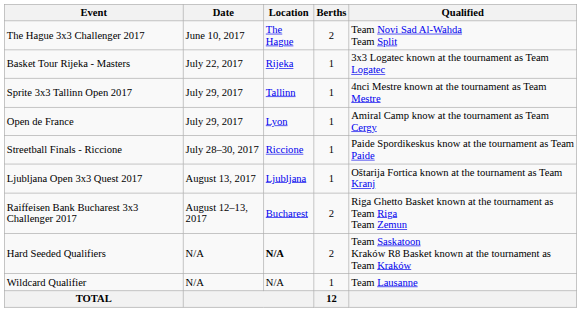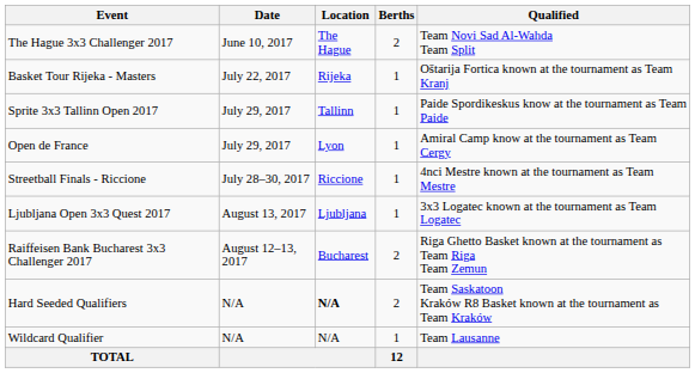Basket Tour Rijeka - Masters | Qualified: 3x3 Logatec known at the tournament as Team Logatec -> Oštarija Fortica known at the tournament as Team Kranj
Sprite 3x3 Tallinn Open 2017 | Qualified: 4nci Mestre known at the tournament as Team Mestre -> Paide Spordikeskus know at the tournament as Team Paide
Streetball Finals - Riccione | Qualified: Paide Spordikeskus know at the tournament as Team Paide -> 4nci Mestre known at the tournament as Team Mestre
Ljubljana Open 3x3 Quest 2017 | Qualified: Oštarija Fortica known at the tournament as Team Kranj -> 3x3 Logatec known at the tournament as Team Logatec
